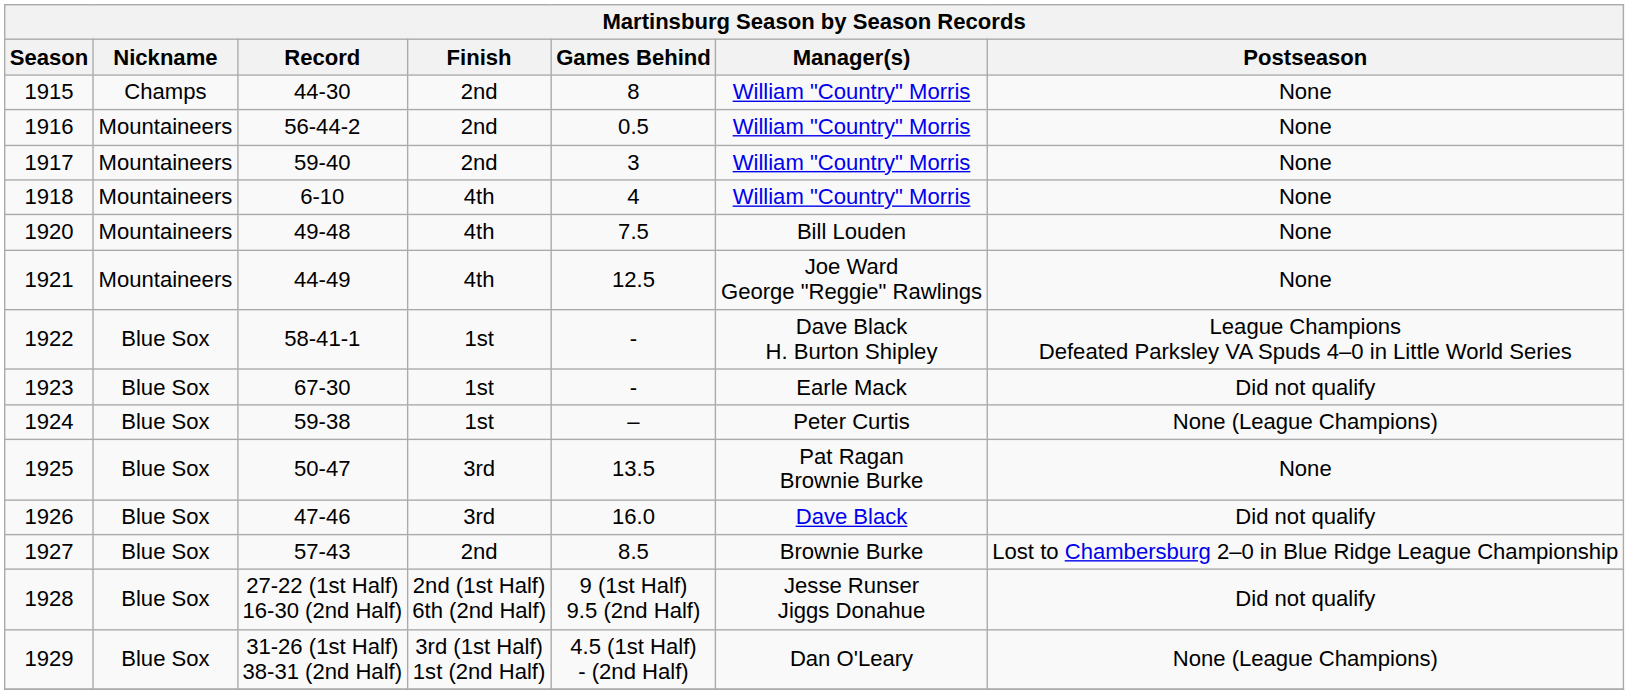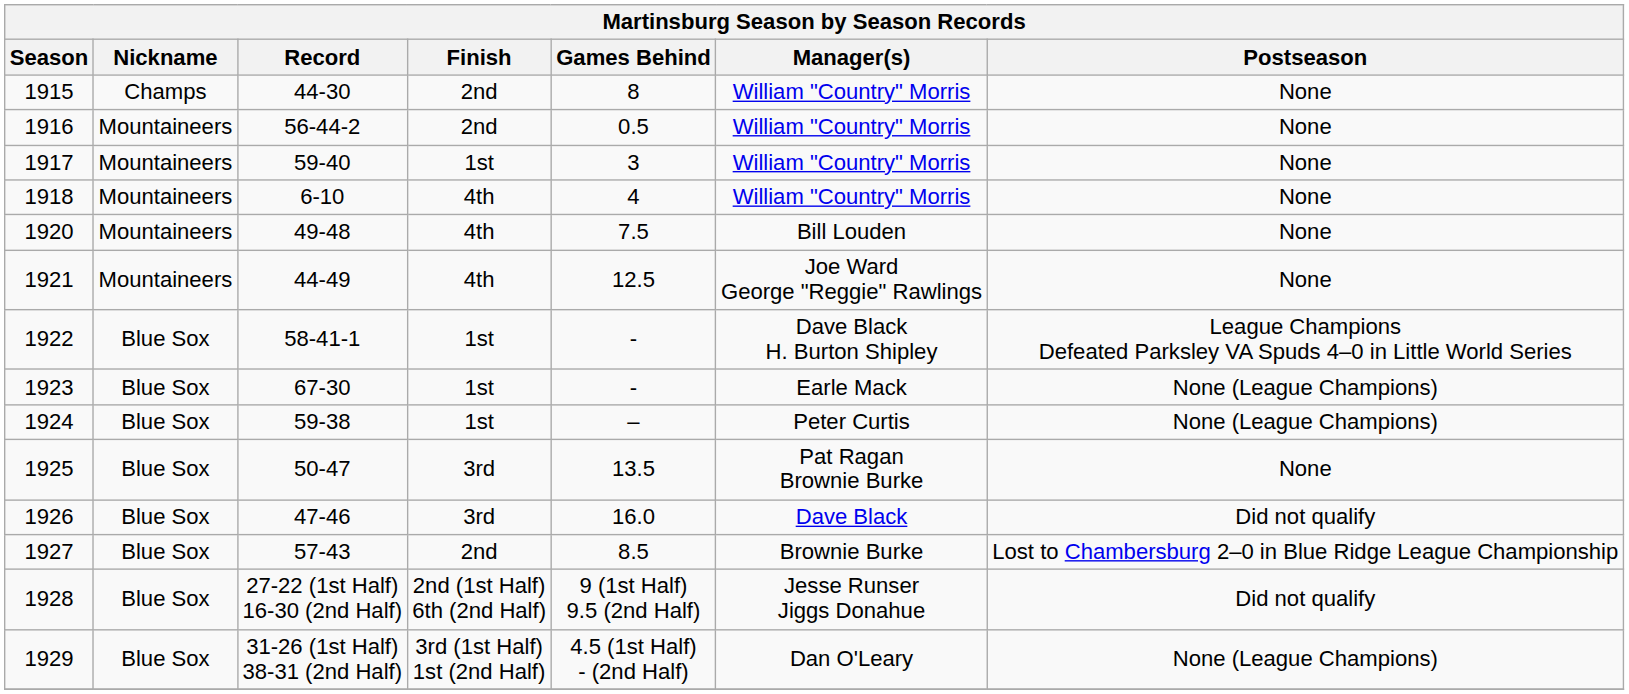1917 | Finish: 2nd -> 1st
1923 | Postseason: Did not qualify -> None (League Champions)
